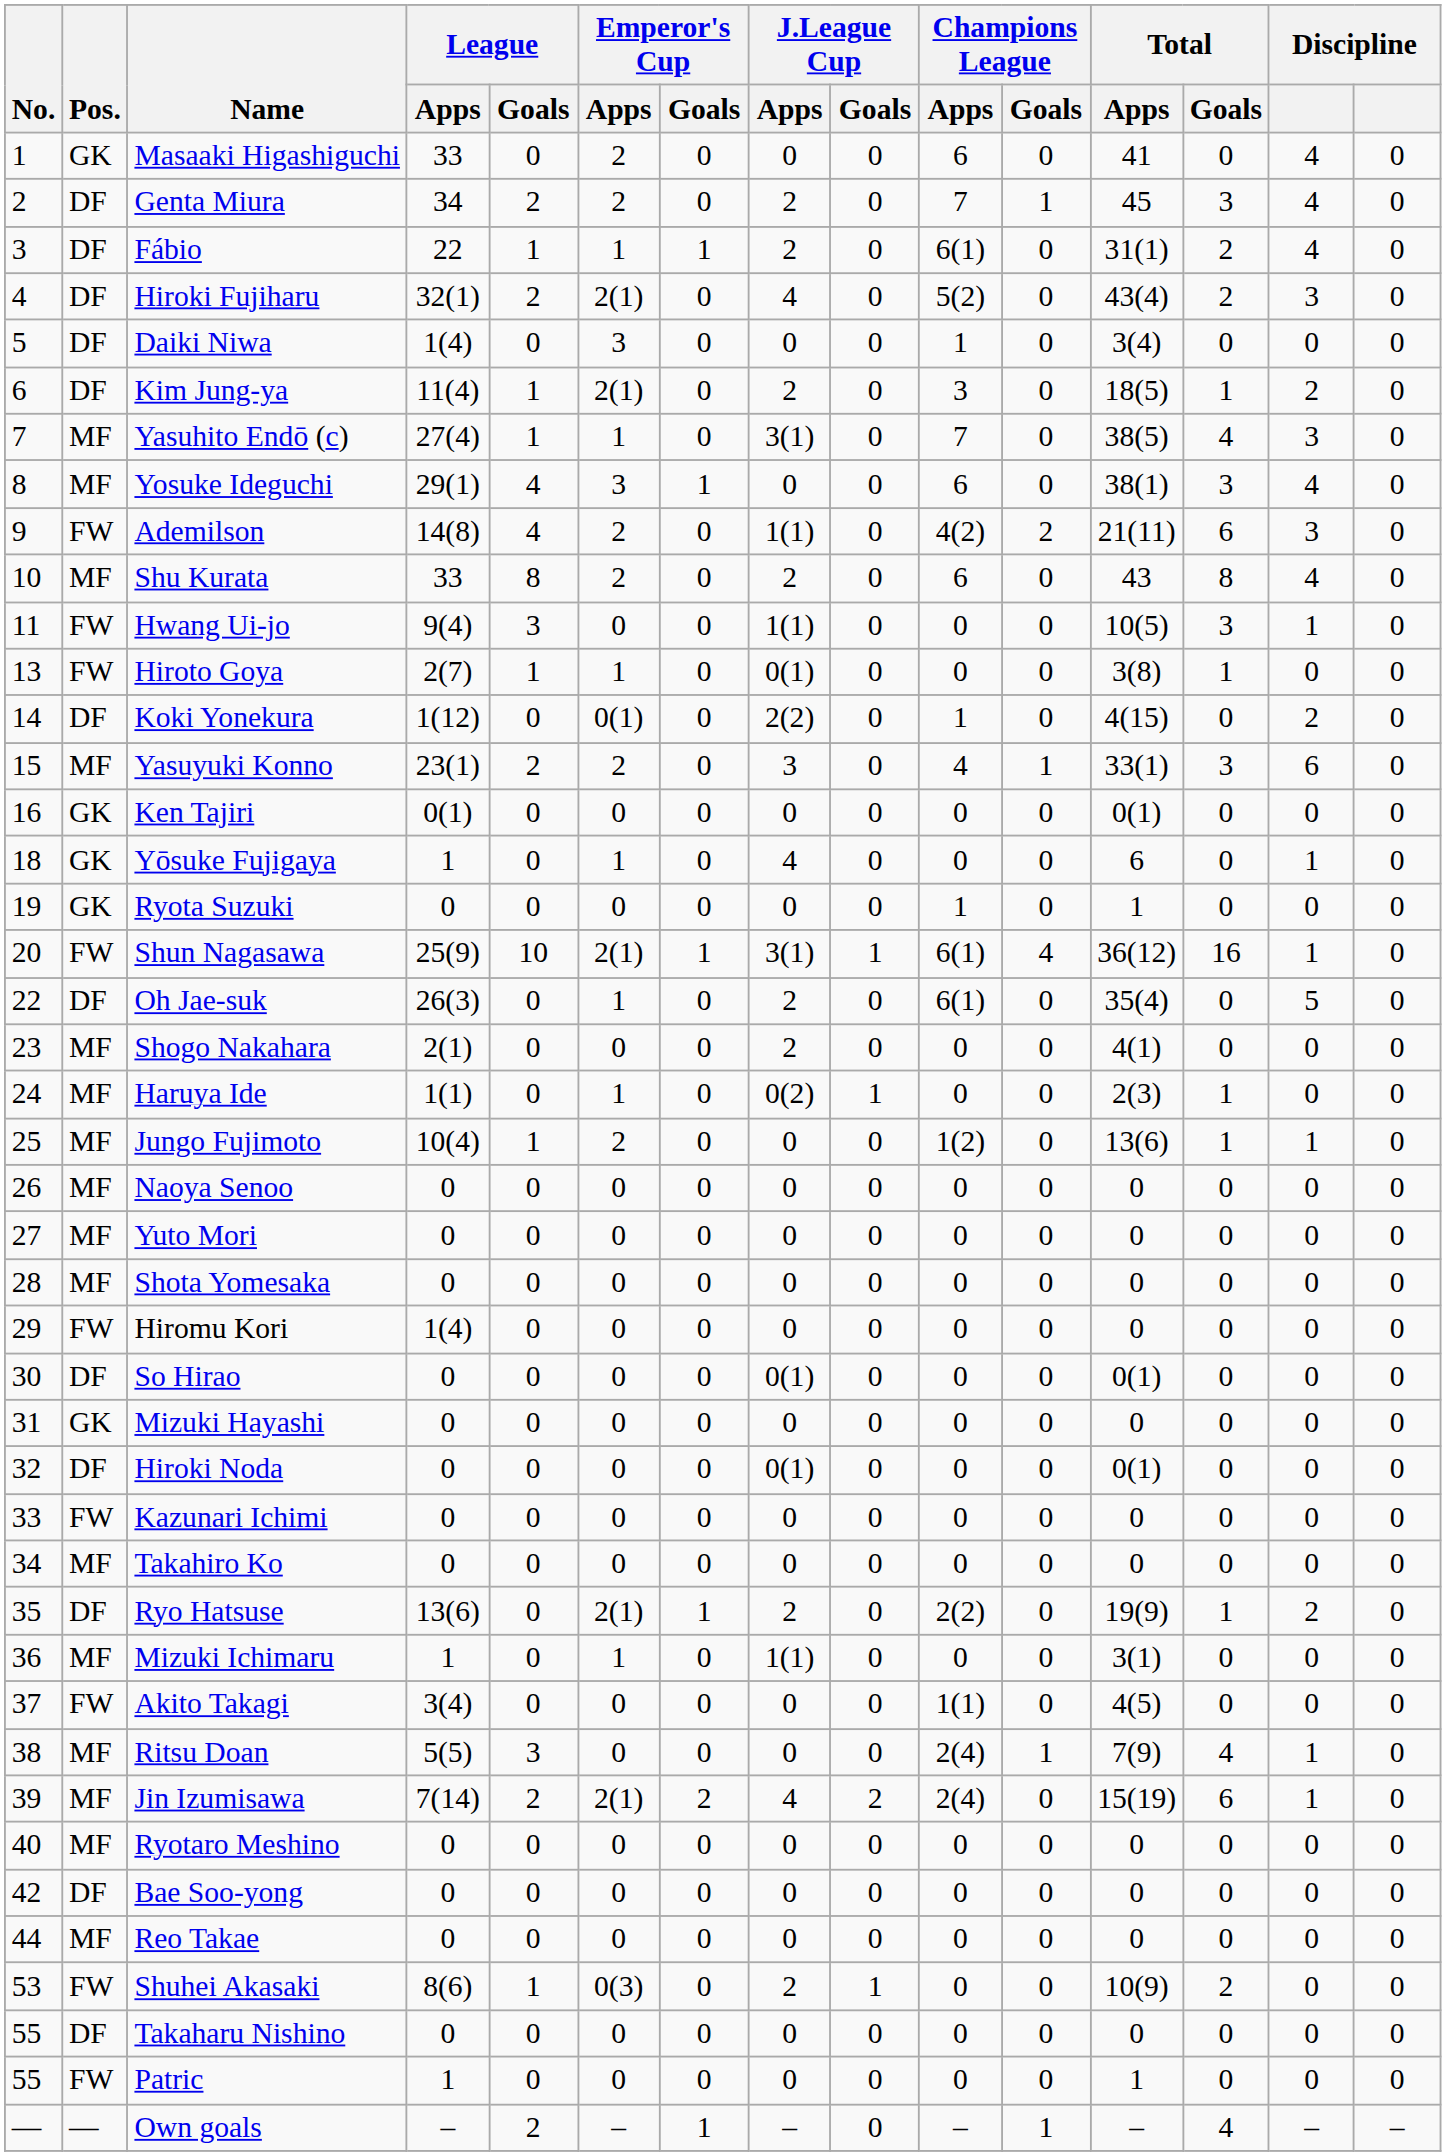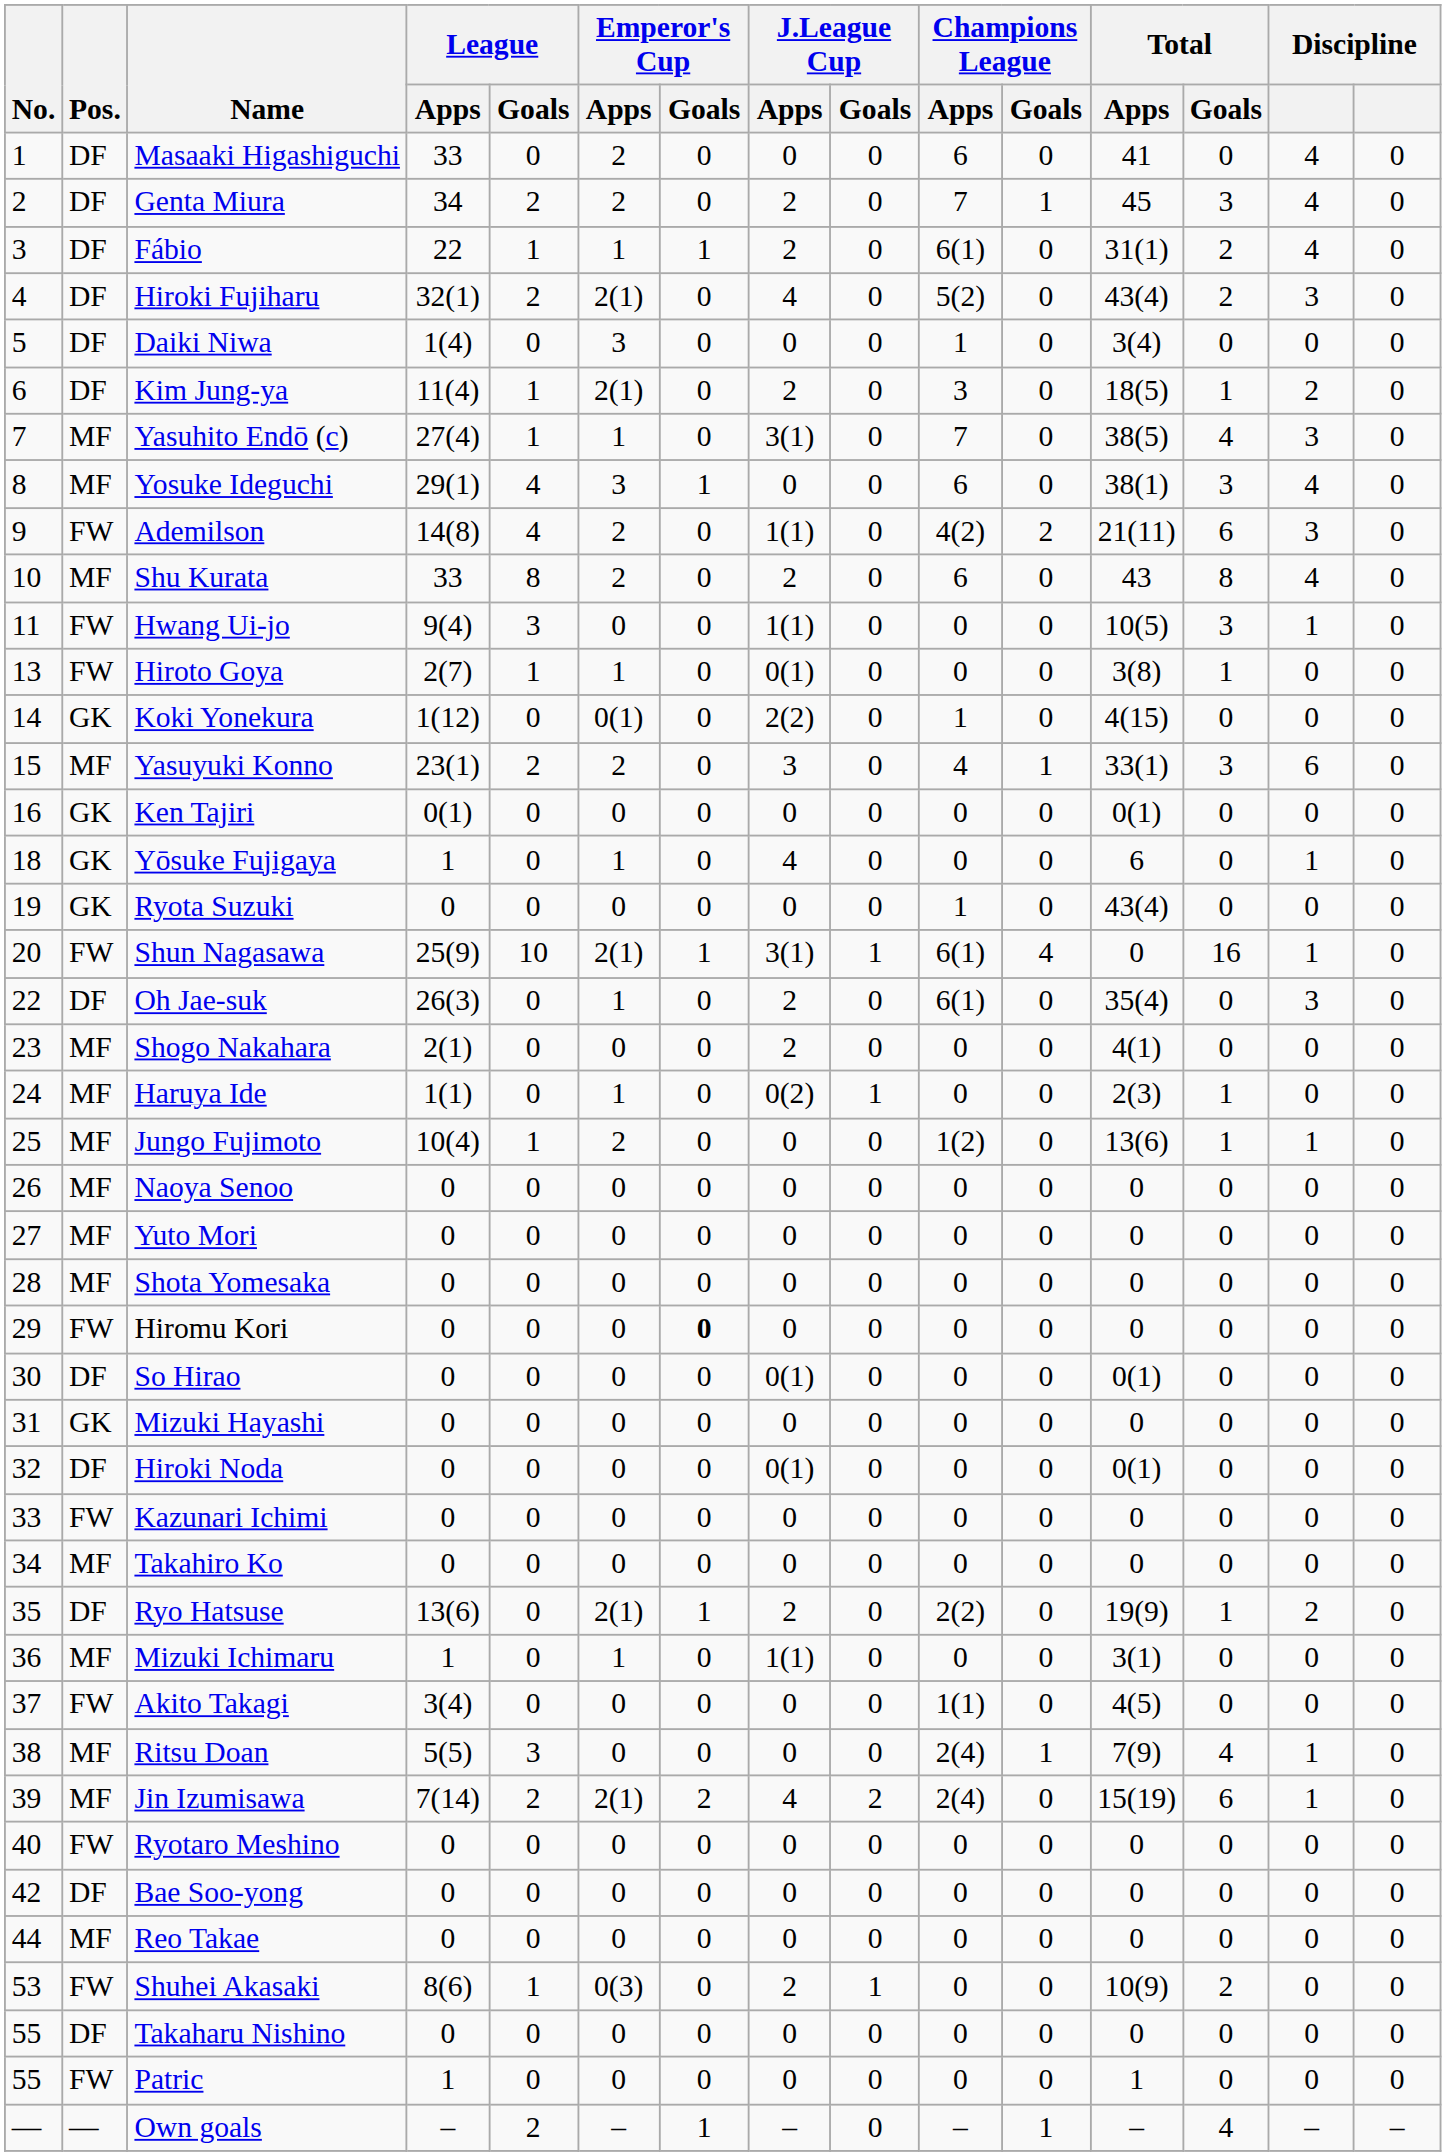Masaaki Higashiguchi | Pos.: GK -> DF
Koki Yonekura | Pos.: DF -> GK
Koki Yonekura | column 14: 2 -> 0
Ryota Suzuki | Total / Apps: 1 -> 43(4)
Shun Nagasawa | Total / Apps: 36(12) -> 0
Oh Jae-suk | column 14: 5 -> 3
Hiromu Kori | League / Apps: 1(4) -> 0
Hiromu Kori | Emperor's Cup / Goals: normal -> bold
Ryotaro Meshino | Pos.: MF -> FW
